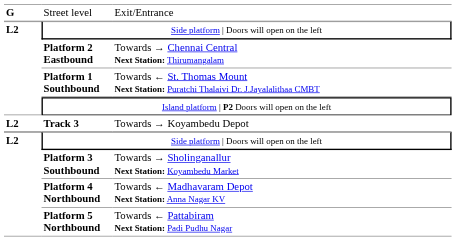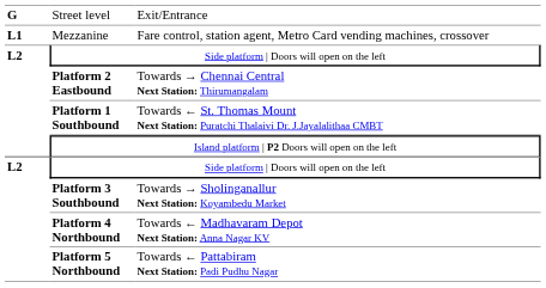+ row: L1 | Mezzanine | Fare control, station agent, Metro Card vending machines, crossover
- row: L2 | Track 3 | Towards → Koyambedu Depot
